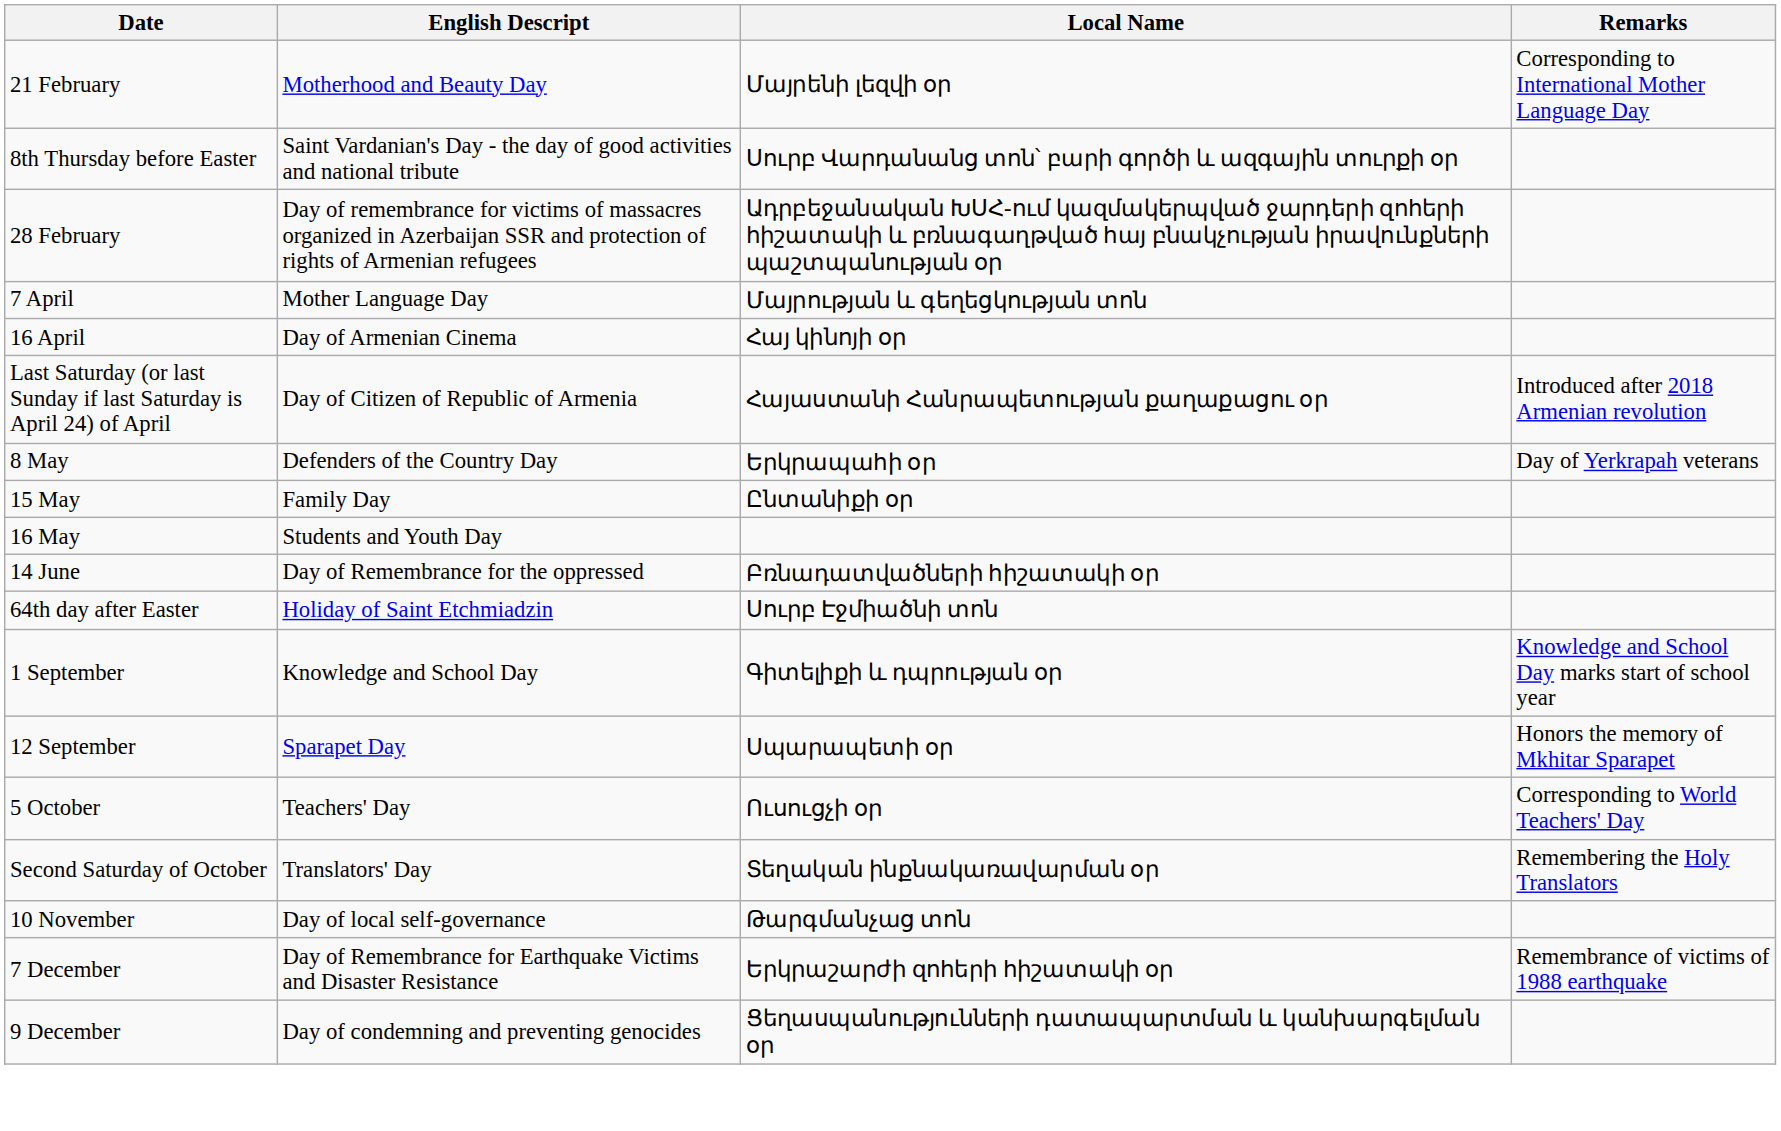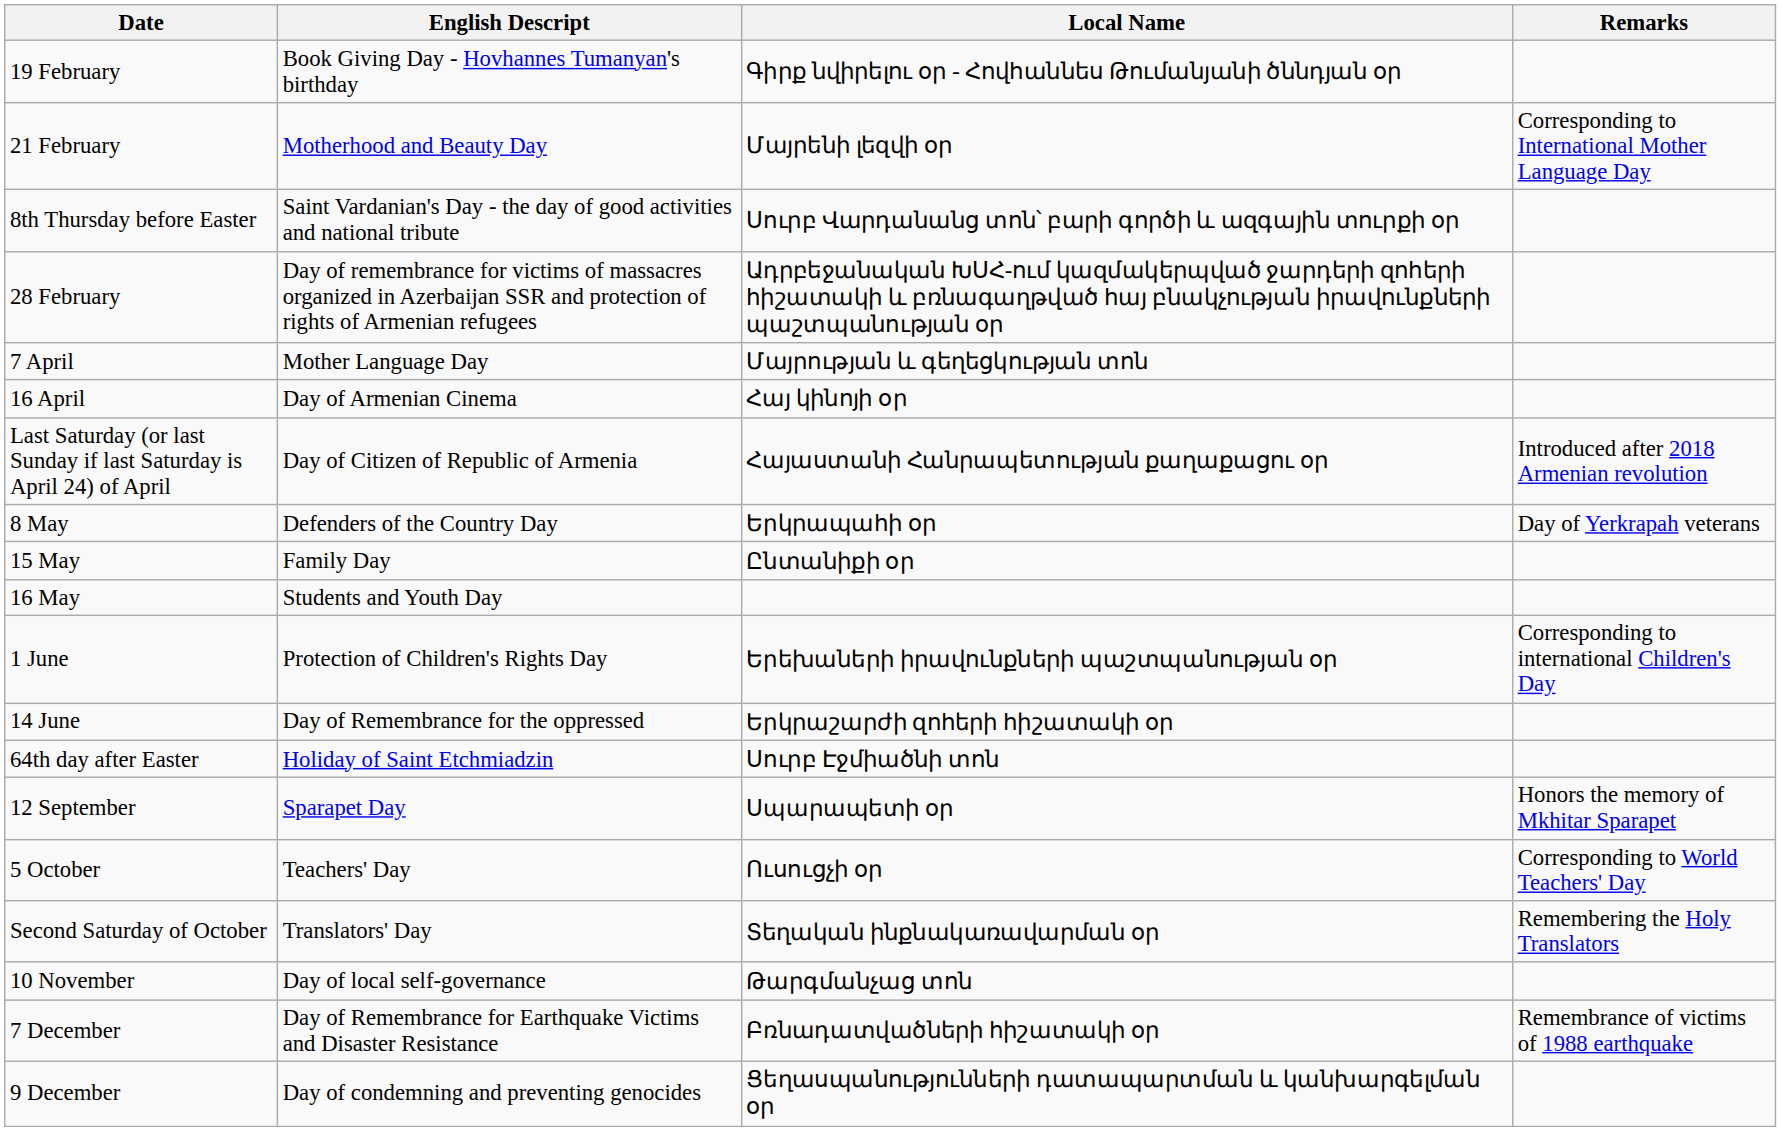+ row: 19 February | Book Giving Day - Hovhannes Tumanyan's birthday | Գիրք նվիրելու օր - Հովհաննես Թումանյանի ծննդյան օր
+ row: 1 June | Protection of Children's Rights Day | Երեխաների իրավունքների պաշտպանության օր | Corresponding to international Children's Day
14 June | Local Name: Բռնադատվածների հիշատակի օր -> Երկրաշարժի զոհերի հիշատակի օր
- row: 1 September | Knowledge and School Day | Գիտելիքի և դպրության օր | Knowledge and School Day marks start of school year
7 December | Local Name: Երկրաշարժի զոհերի հիշատակի օր -> Բռնադատվածների հիշատակի օր
